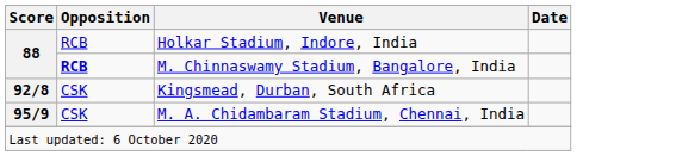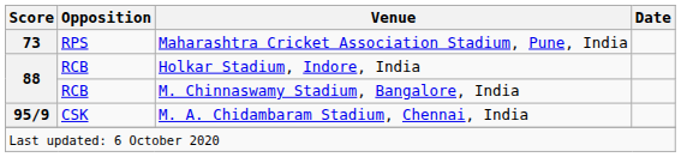+ row: 73 | RPS | Maharashtra Cricket Association Stadium, Pune, India
M. Chinnaswamy Stadium, Bangalore, India | Opposition: bold -> normal
- row: 92/8 | CSK | Kingsmead, Durban, South Africa
